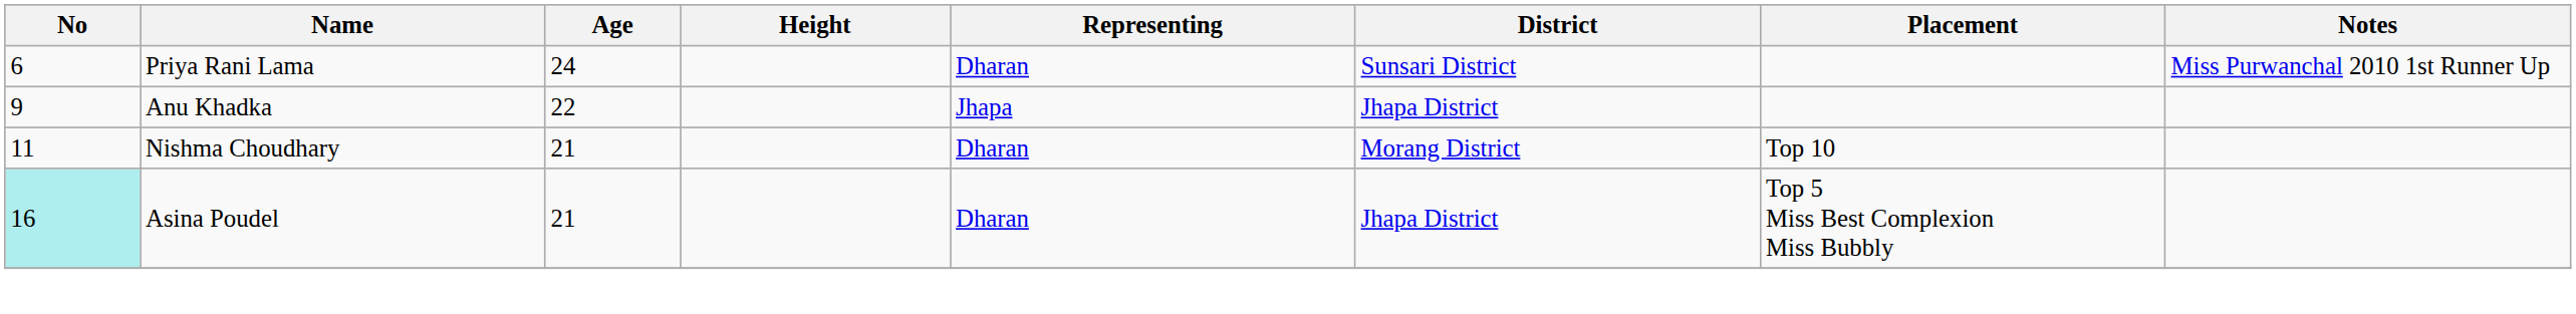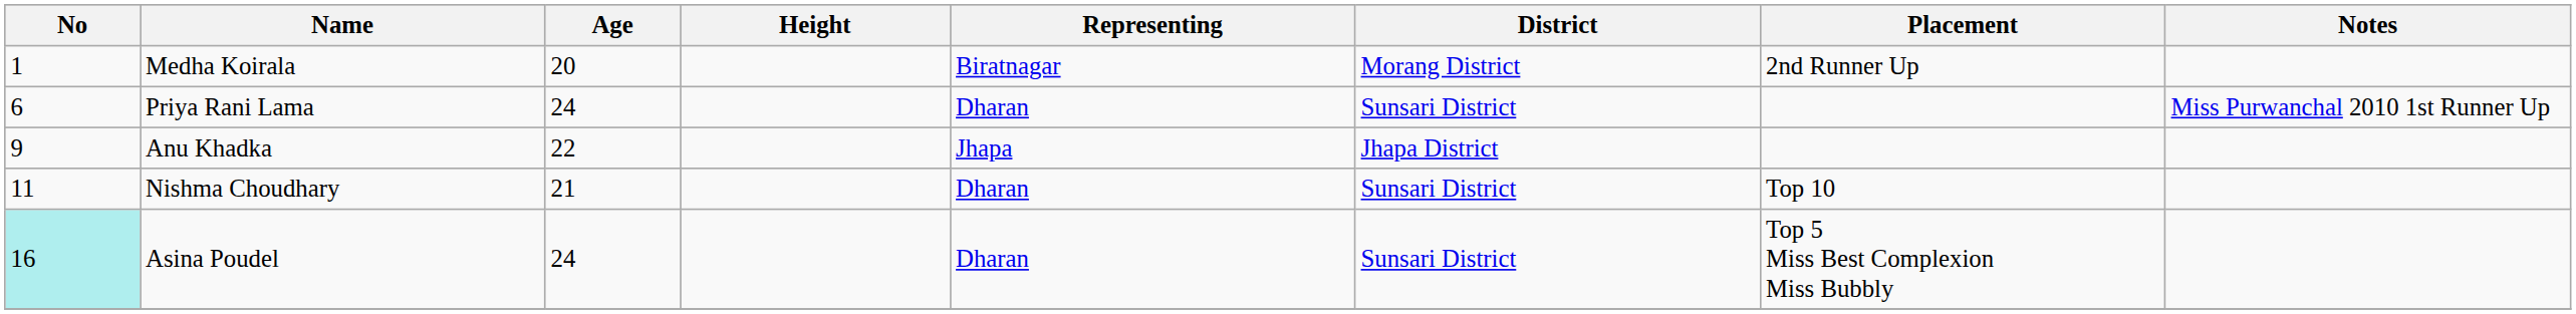+ row: 1 | Medha Koirala | 20 | Biratnagar | Morang District | 2nd Runner Up
Nishma Choudhary | District: Morang District -> Sunsari District
Asina Poudel | Age: 21 -> 24
Asina Poudel | District: Jhapa District -> Sunsari District
